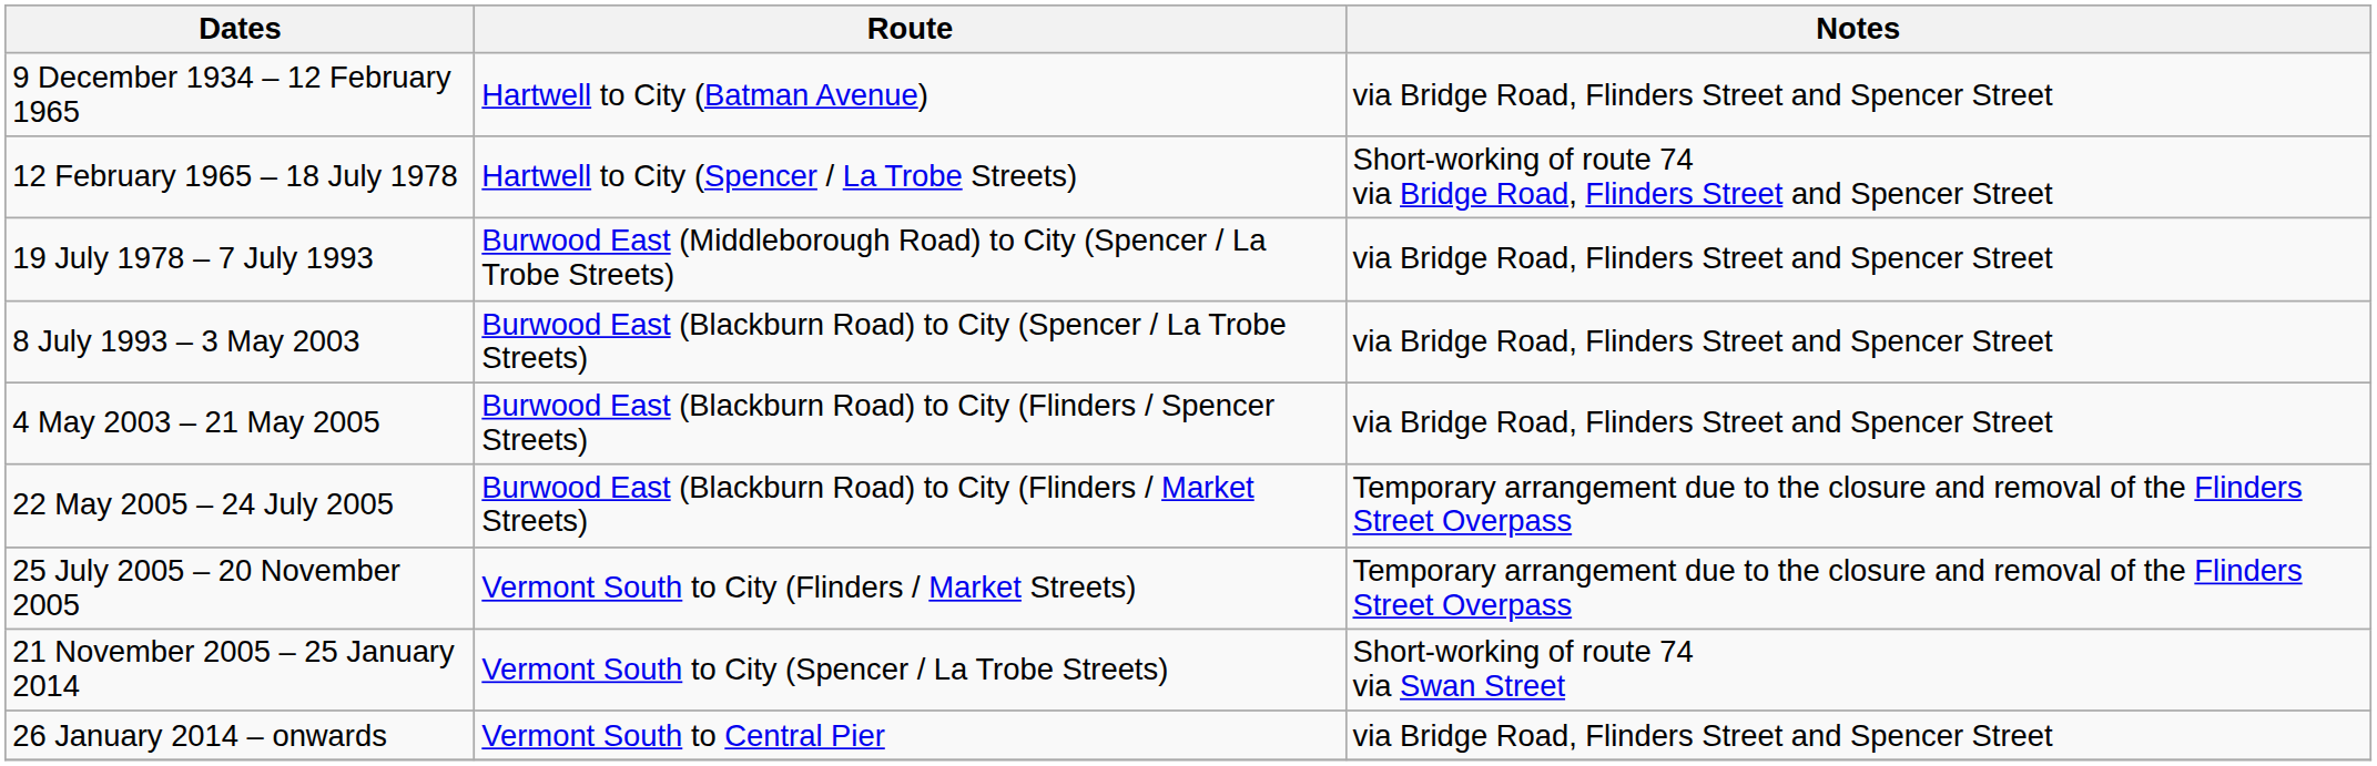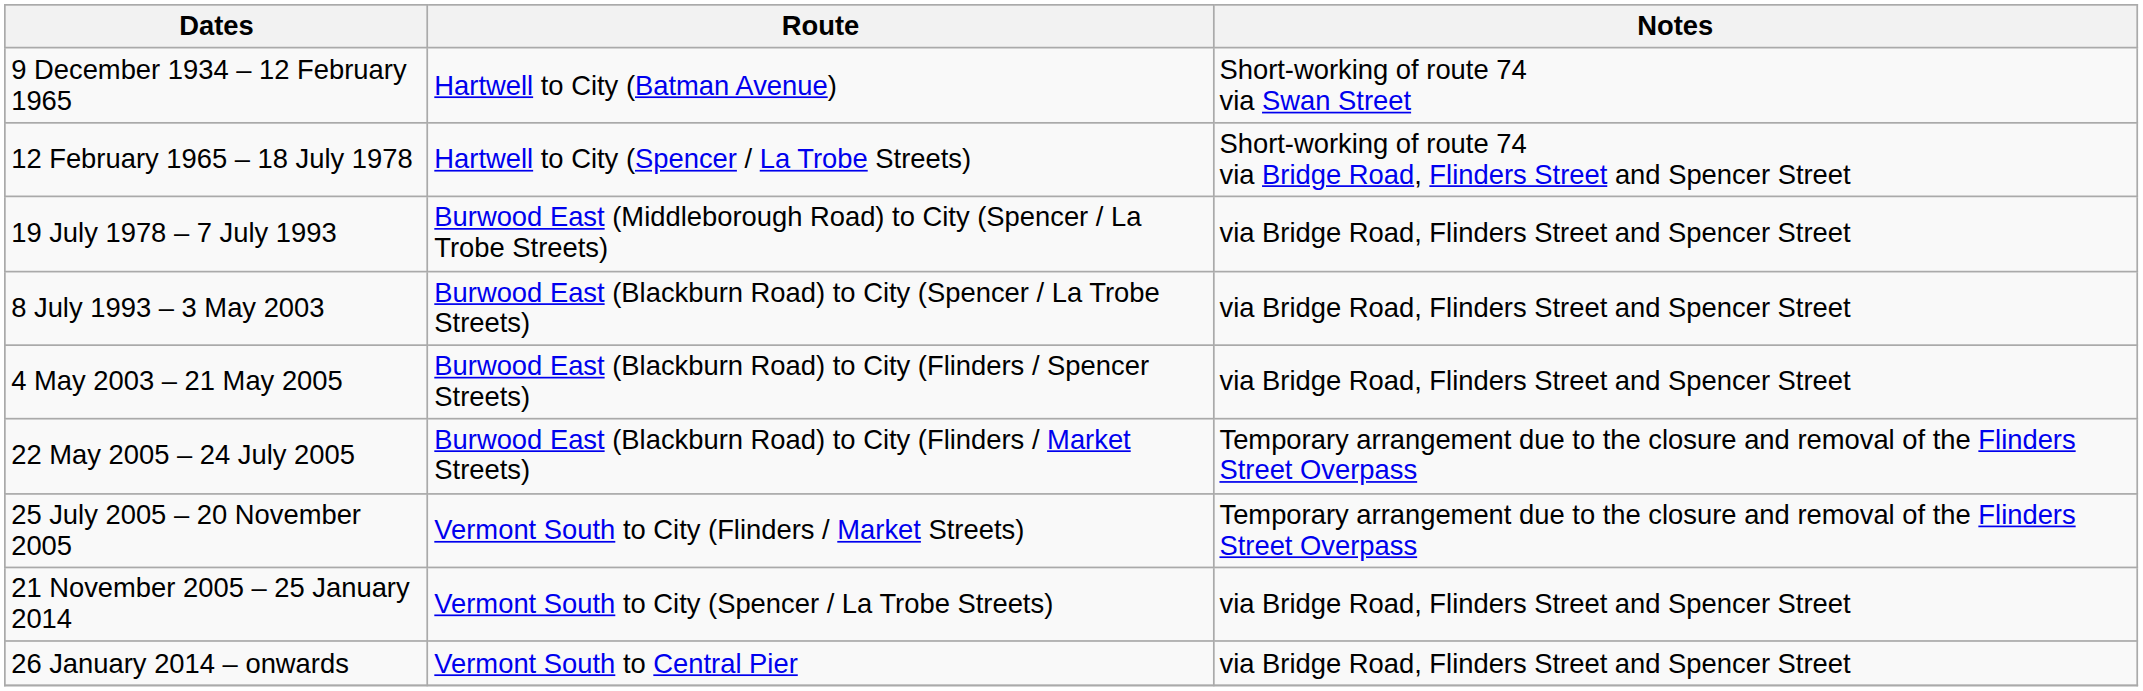9 December 1934 – 12 February 1965 | Notes: via Bridge Road, Flinders Street and Spencer Street -> Short-working of route 74 via Swan Street
21 November 2005 – 25 January 2014 | Notes: Short-working of route 74 via Swan Street -> via Bridge Road, Flinders Street and Spencer Street
